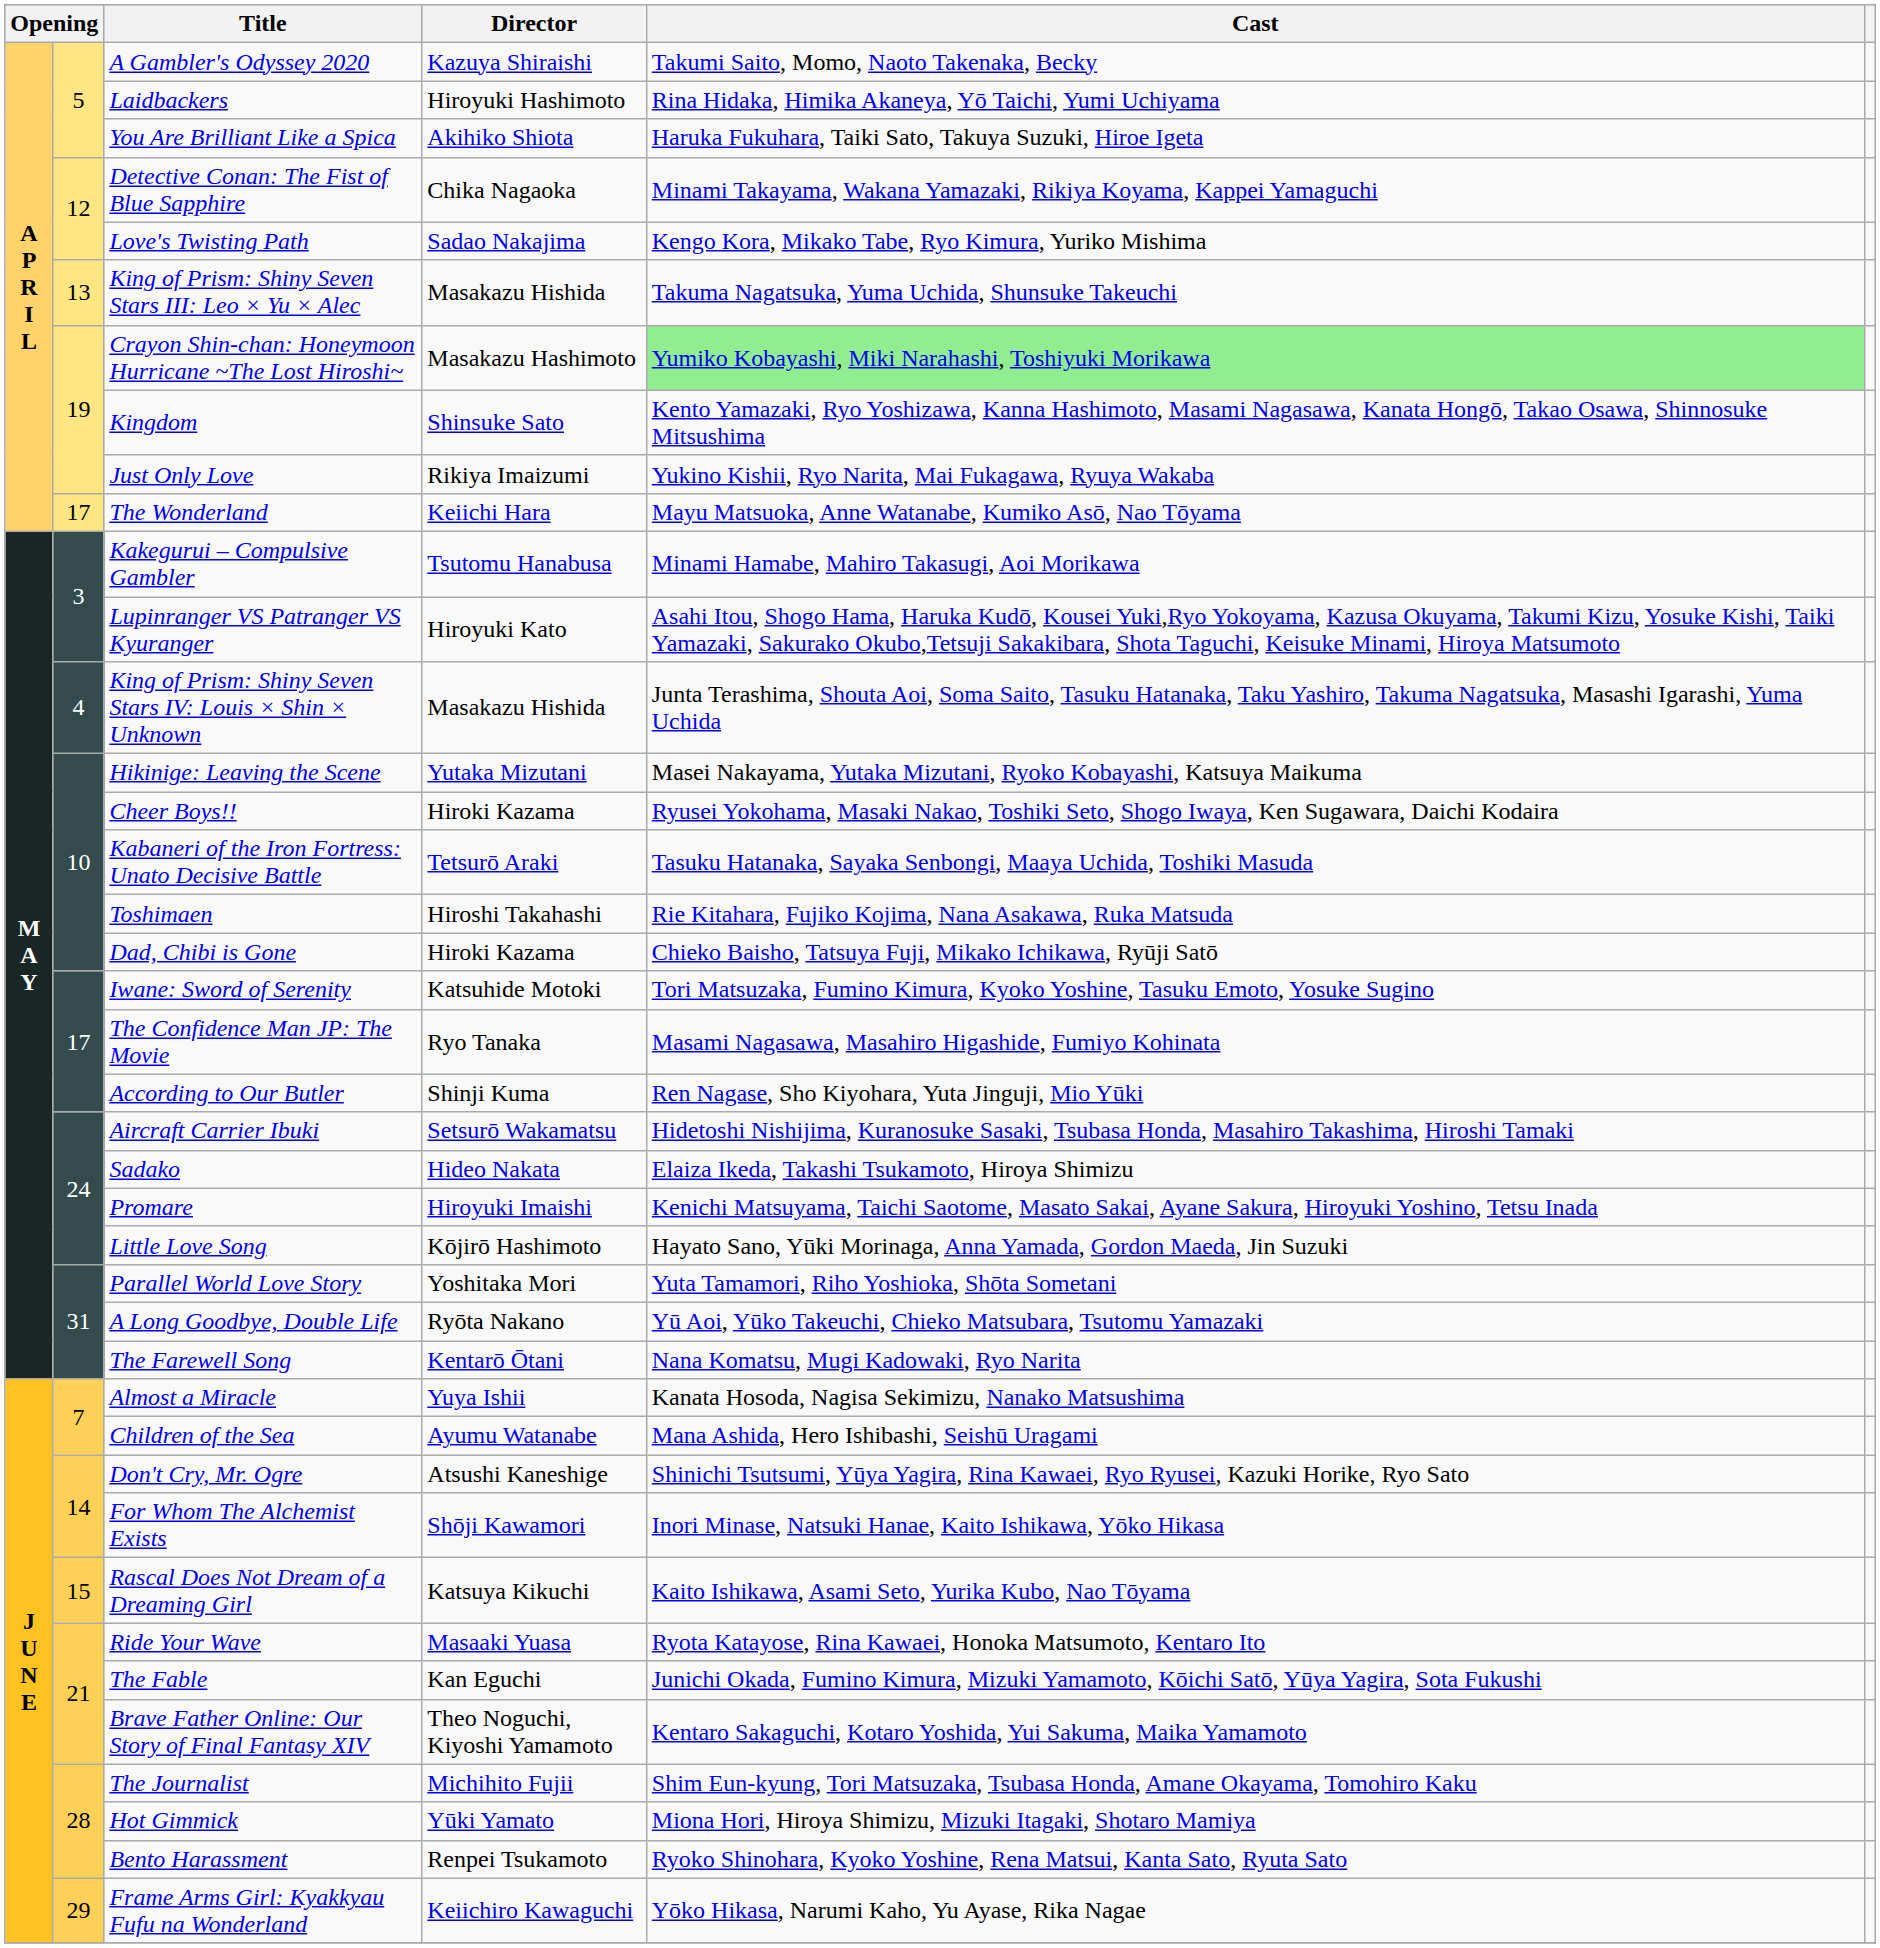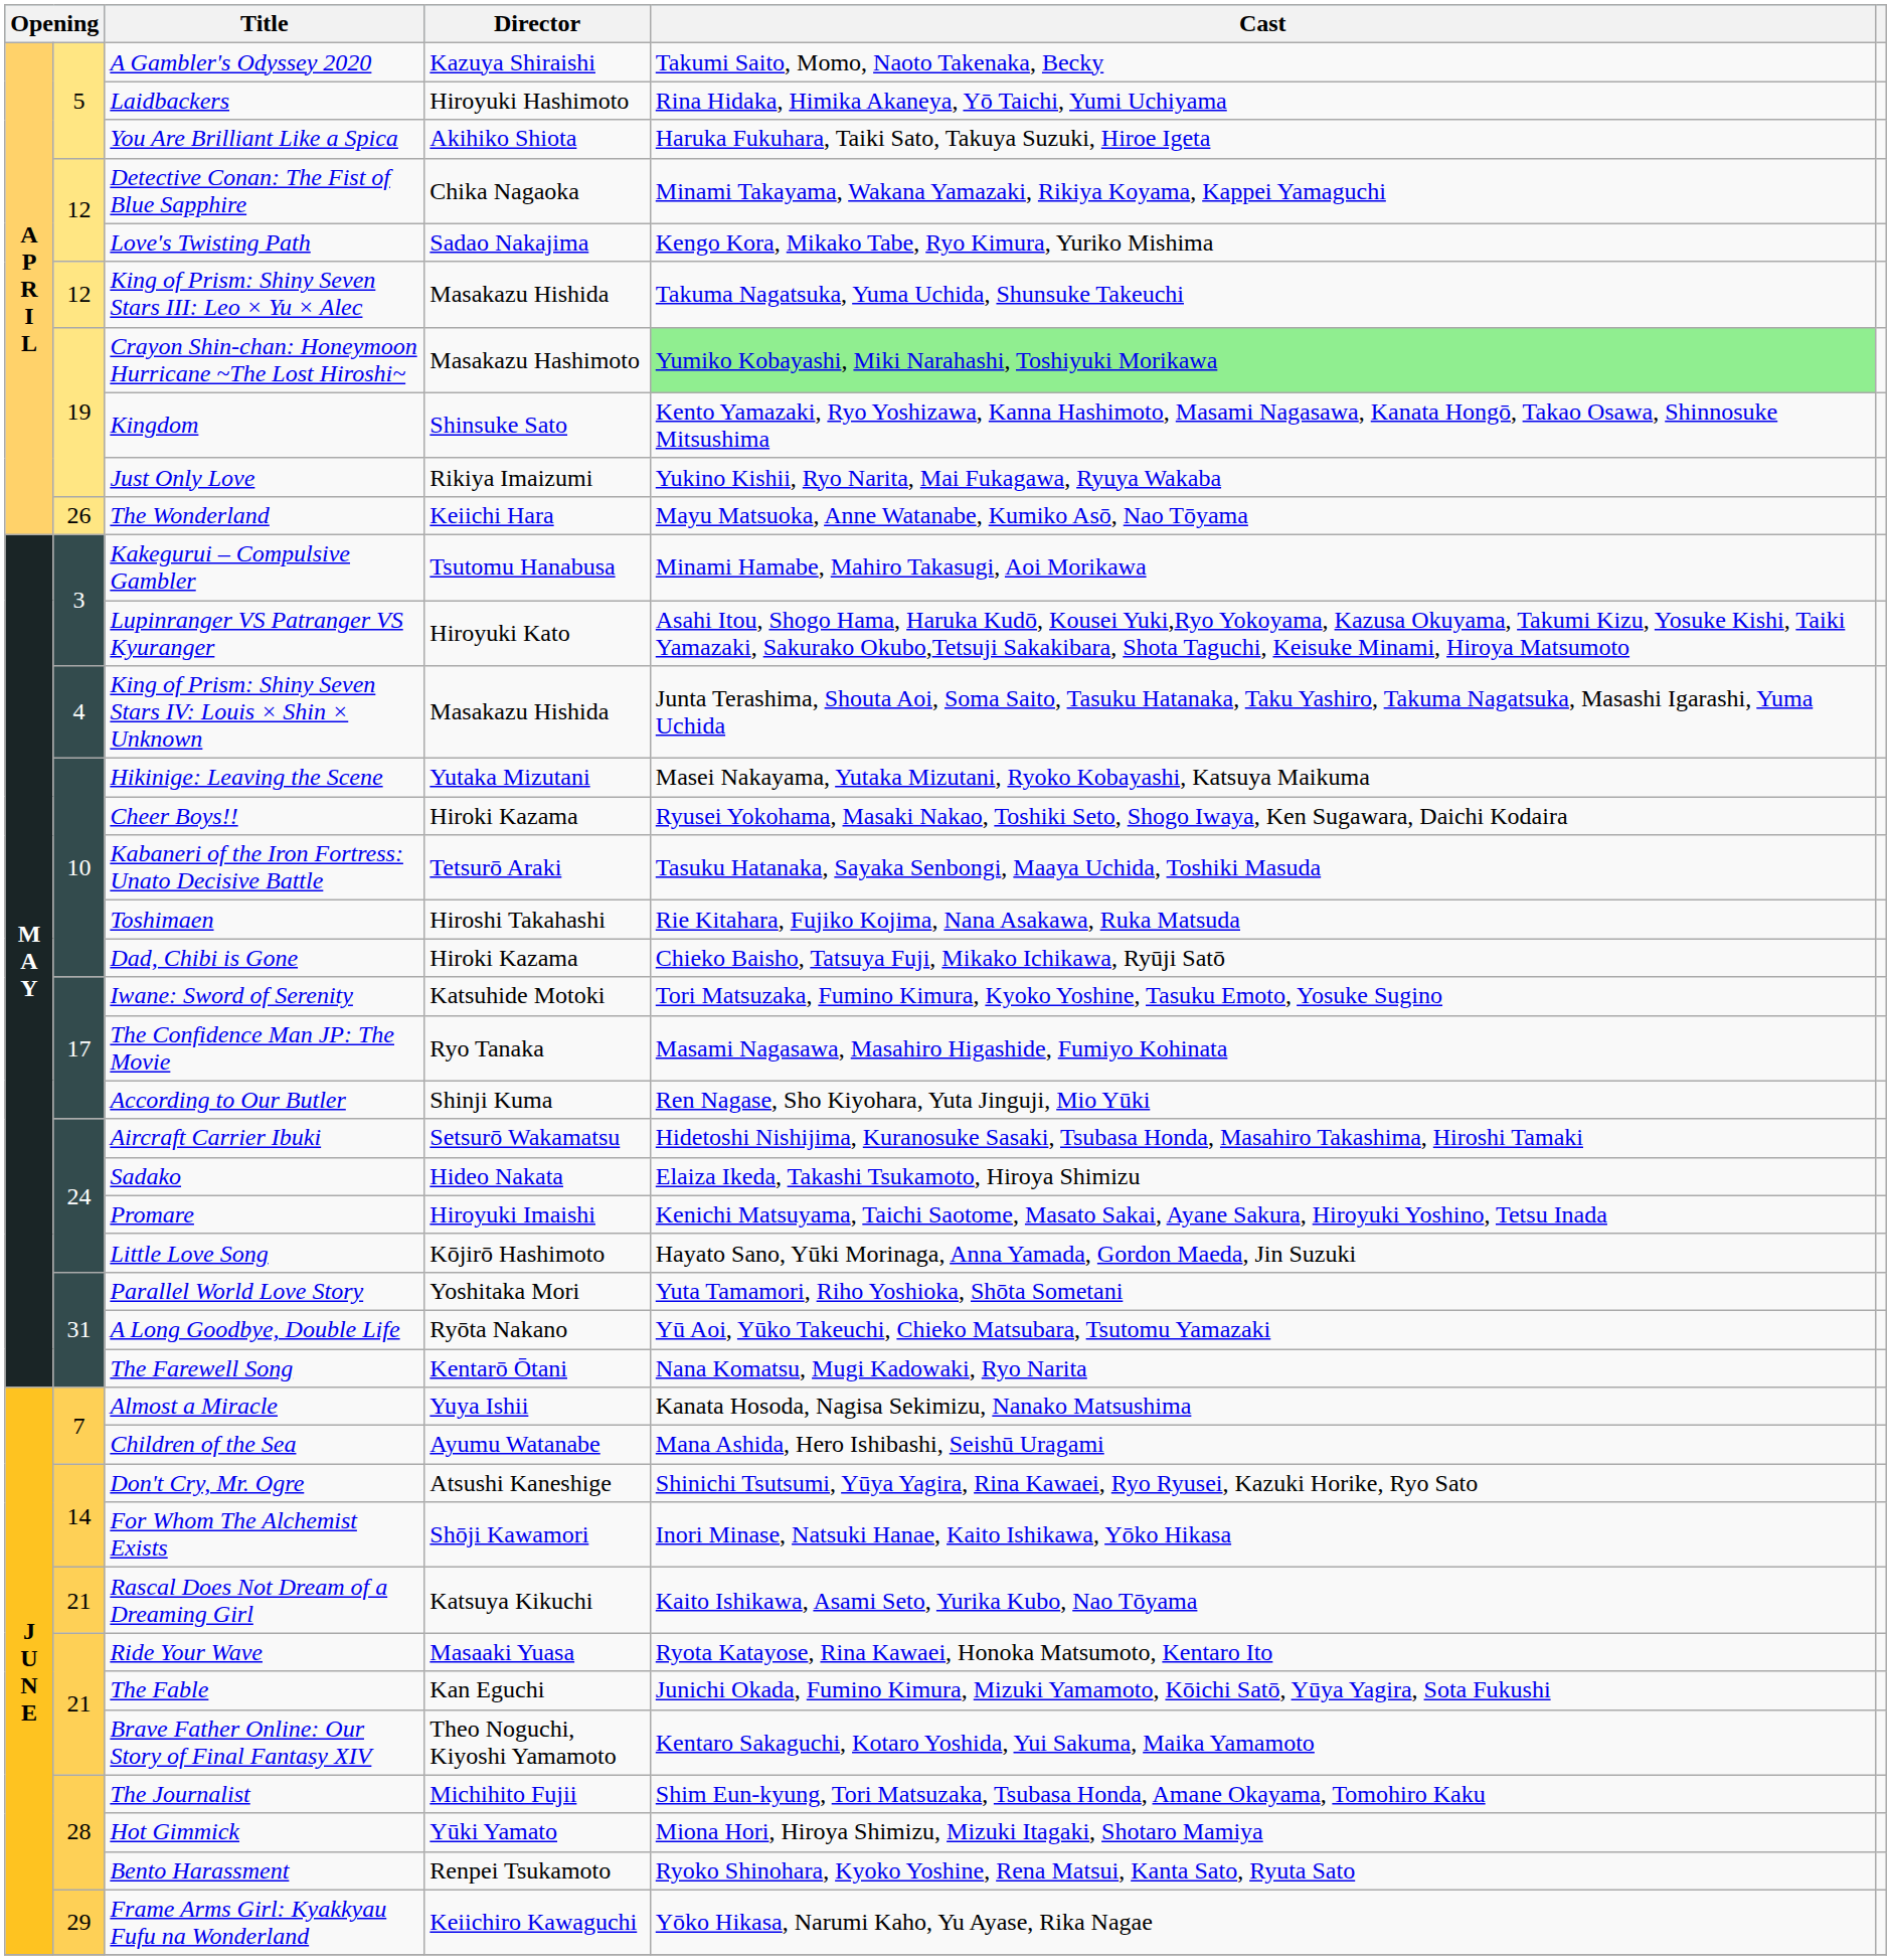King of Prism: Shiny Seven Stars III: Leo × Yu × Alec | column 2: 13 -> 12
The Wonderland | column 2: 17 -> 26
Rascal Does Not Dream of a Dreaming Girl | column 2: 15 -> 21
